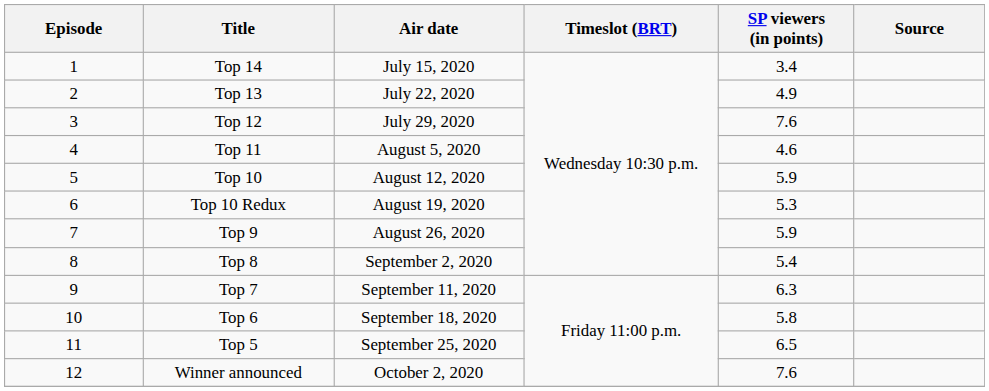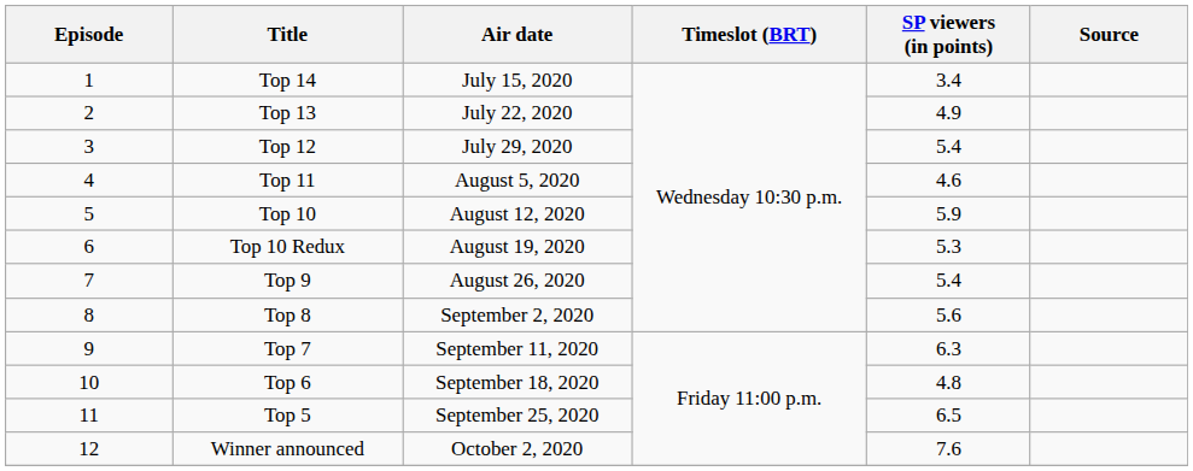Top 12 | SP viewers (in points): 7.6 -> 5.4
Top 9 | SP viewers (in points): 5.9 -> 5.4
Top 8 | SP viewers (in points): 5.4 -> 5.6
Top 6 | SP viewers (in points): 5.8 -> 4.8
